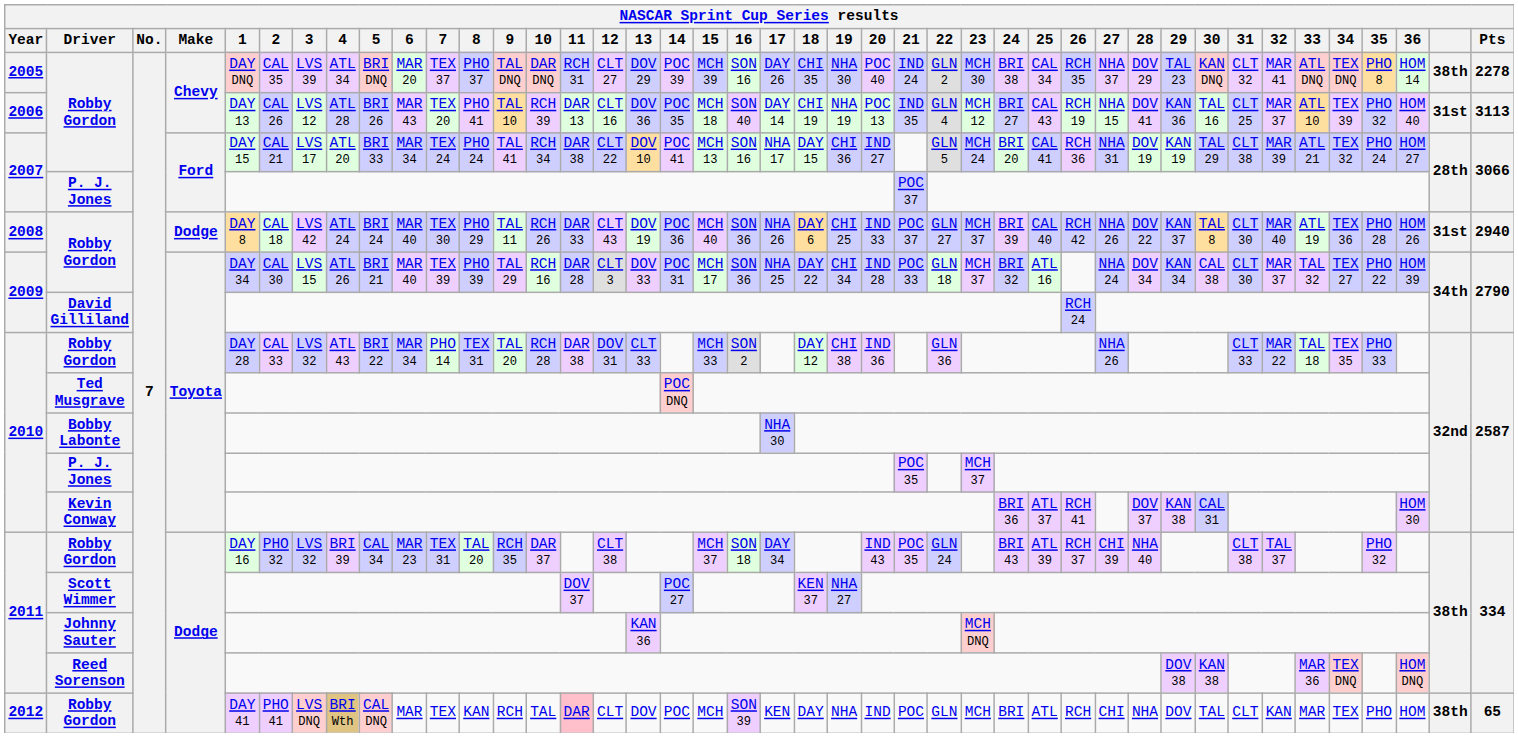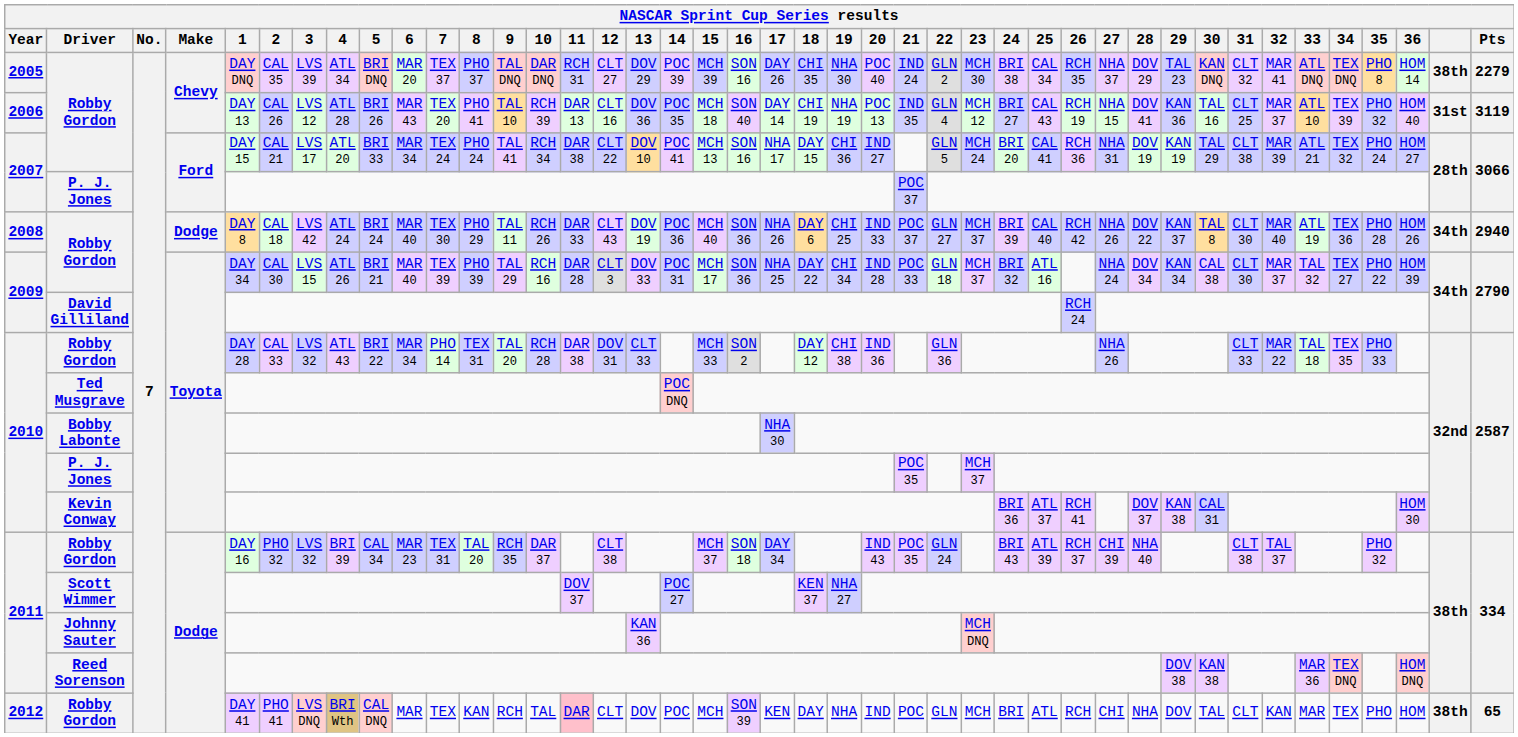2005 / Robby Gordon | Pts: 2278 -> 2279
2006 / Robby Gordon | Pts: 3113 -> 3119
2008 / Robby Gordon | column 41: 31st -> 34th
